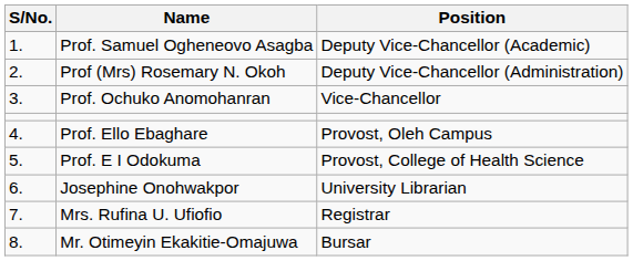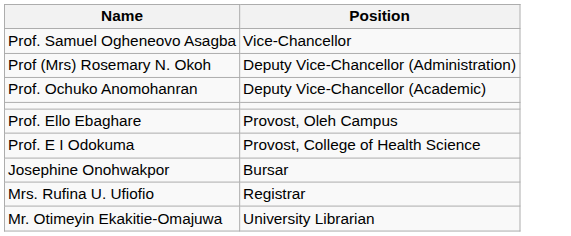- column: S/No. | 1. | 2. | 3. | 4. | 5. | 6. | 7. | 8.
Prof. Samuel Ogheneovo Asagba | Position: Deputy Vice-Chancellor (Academic) -> Vice-Chancellor
Prof. Ochuko Anomohanran | Position: Vice-Chancellor -> Deputy Vice-Chancellor (Academic)
Josephine Onohwakpor | Position: University Librarian -> Bursar
Mr. Otimeyin Ekakitie-Omajuwa | Position: Bursar -> University Librarian
